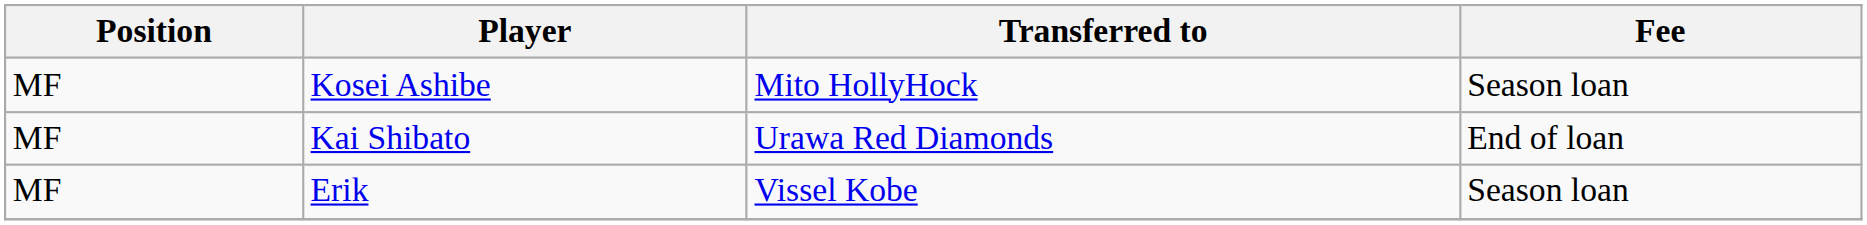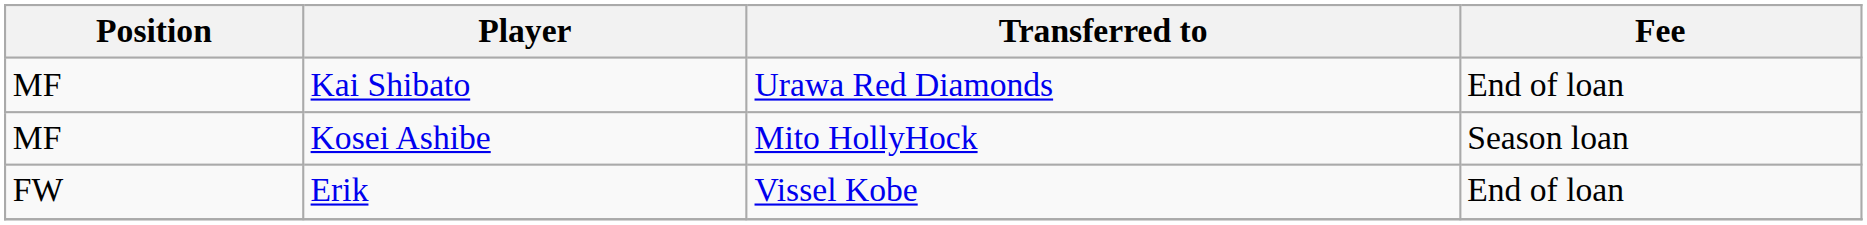rows swapped: Kosei Ashibe <-> Kai Shibato
Erik | Position: MF -> FW
Erik | Fee: Season loan -> End of loan
